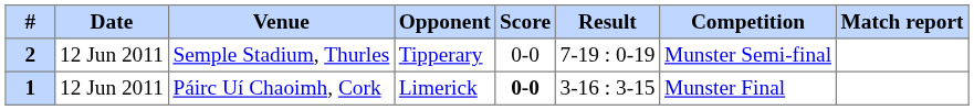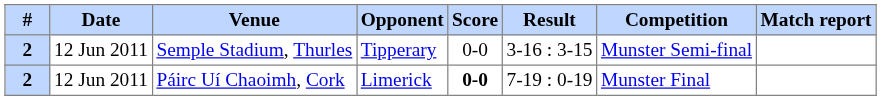Semple Stadium, Thurles | Result: 7-19 : 0-19 -> 3-16 : 3-15
Páirc Uí Chaoimh, Cork | #: 1 -> 2
Páirc Uí Chaoimh, Cork | Result: 3-16 : 3-15 -> 7-19 : 0-19
